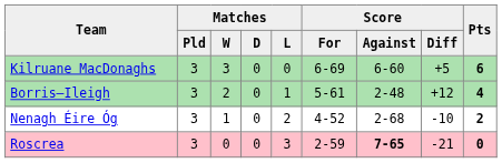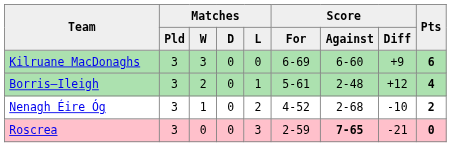Kilruane MacDonaghs | Score / Diff: +5 -> +9
